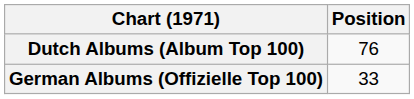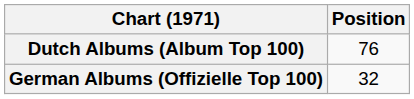German Albums (Offizielle Top 100) | Position: 33 -> 32
